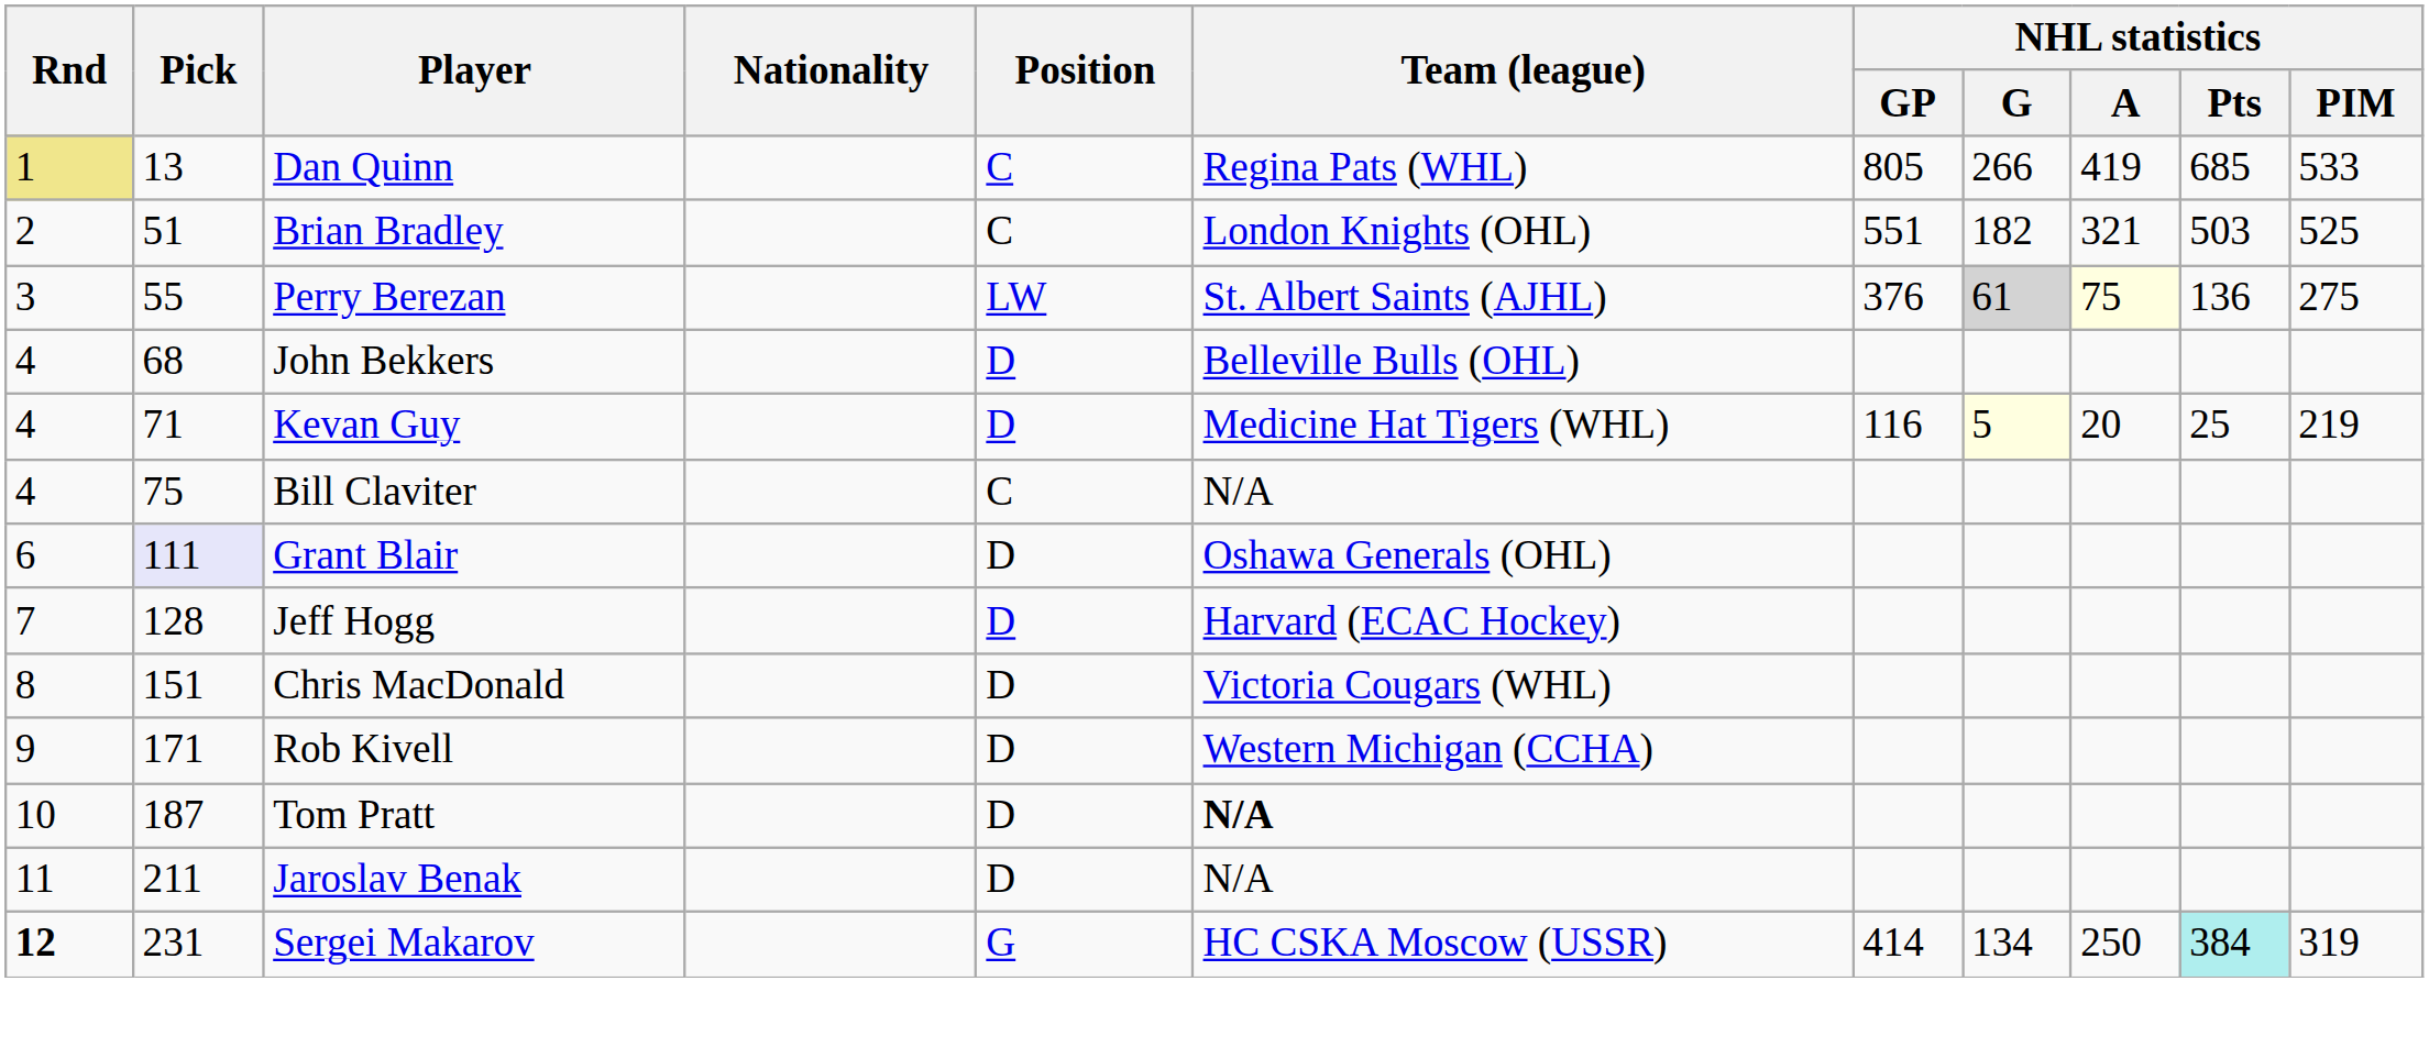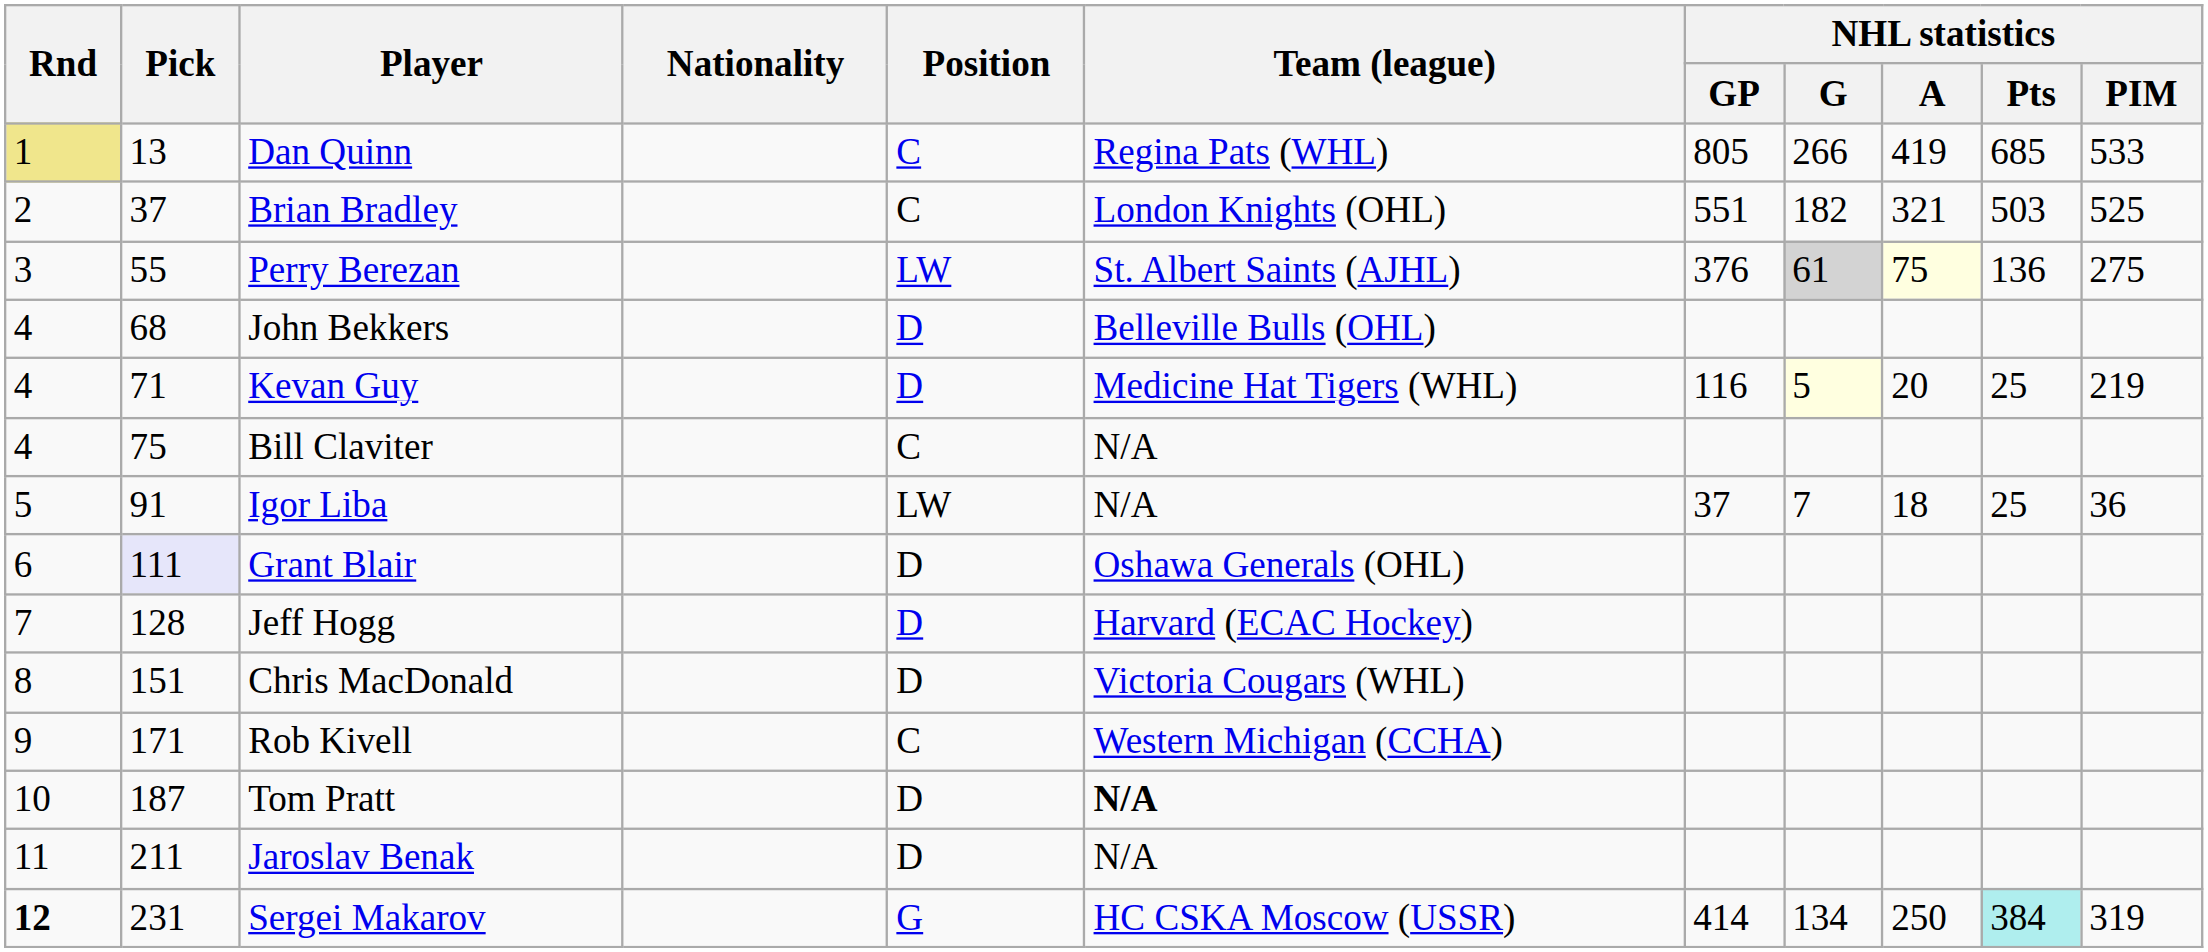Brian Bradley | Pick: 51 -> 37
+ row: 5 | 91 | Igor Liba | LW | N/A | 37 | 7 | 18 | 25 | 36
Rob Kivell | Position: D -> C
